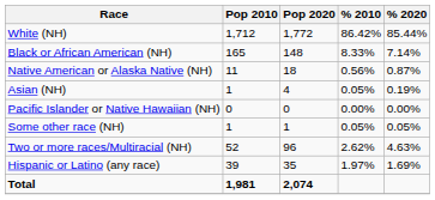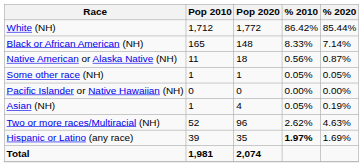rows swapped: Asian (NH) <-> Some other race (NH)
Hispanic or Latino (any race) | % 2010: normal -> bold
